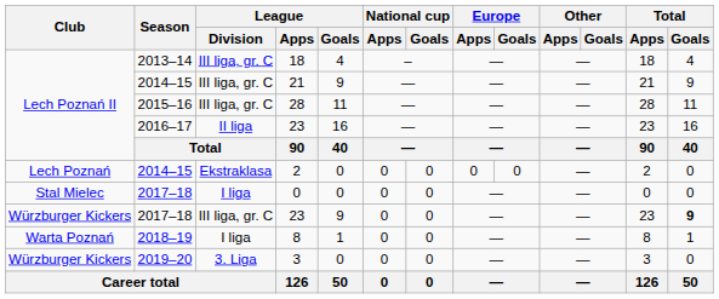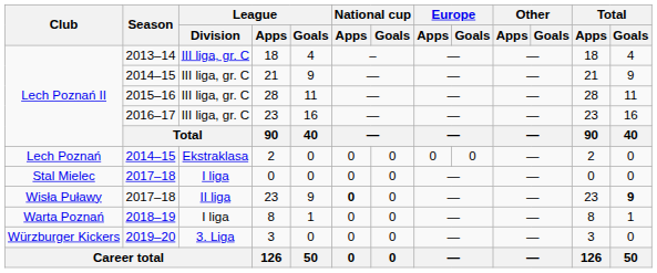2016–17 / 23 | League / Division: II liga -> III liga, gr. C
2017–18 / 23 | Club: Würzburger Kickers -> Wisła Puławy
2017–18 / 23 | League / Division: III liga, gr. C -> II liga
2017–18 / 23 | National cup / Apps: normal -> bold
